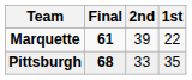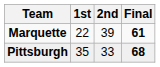columns swapped: 1st <-> Final
